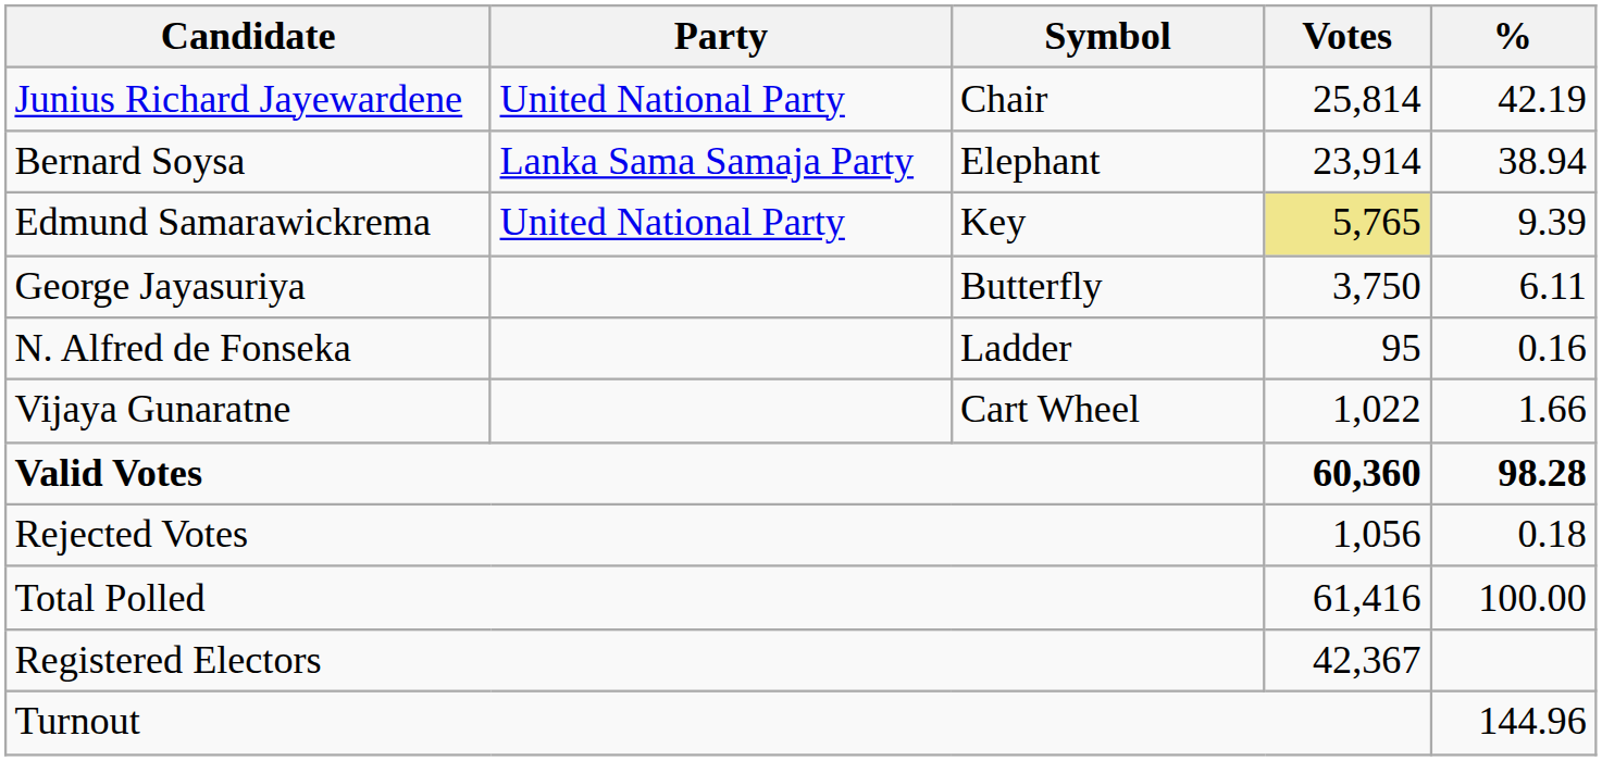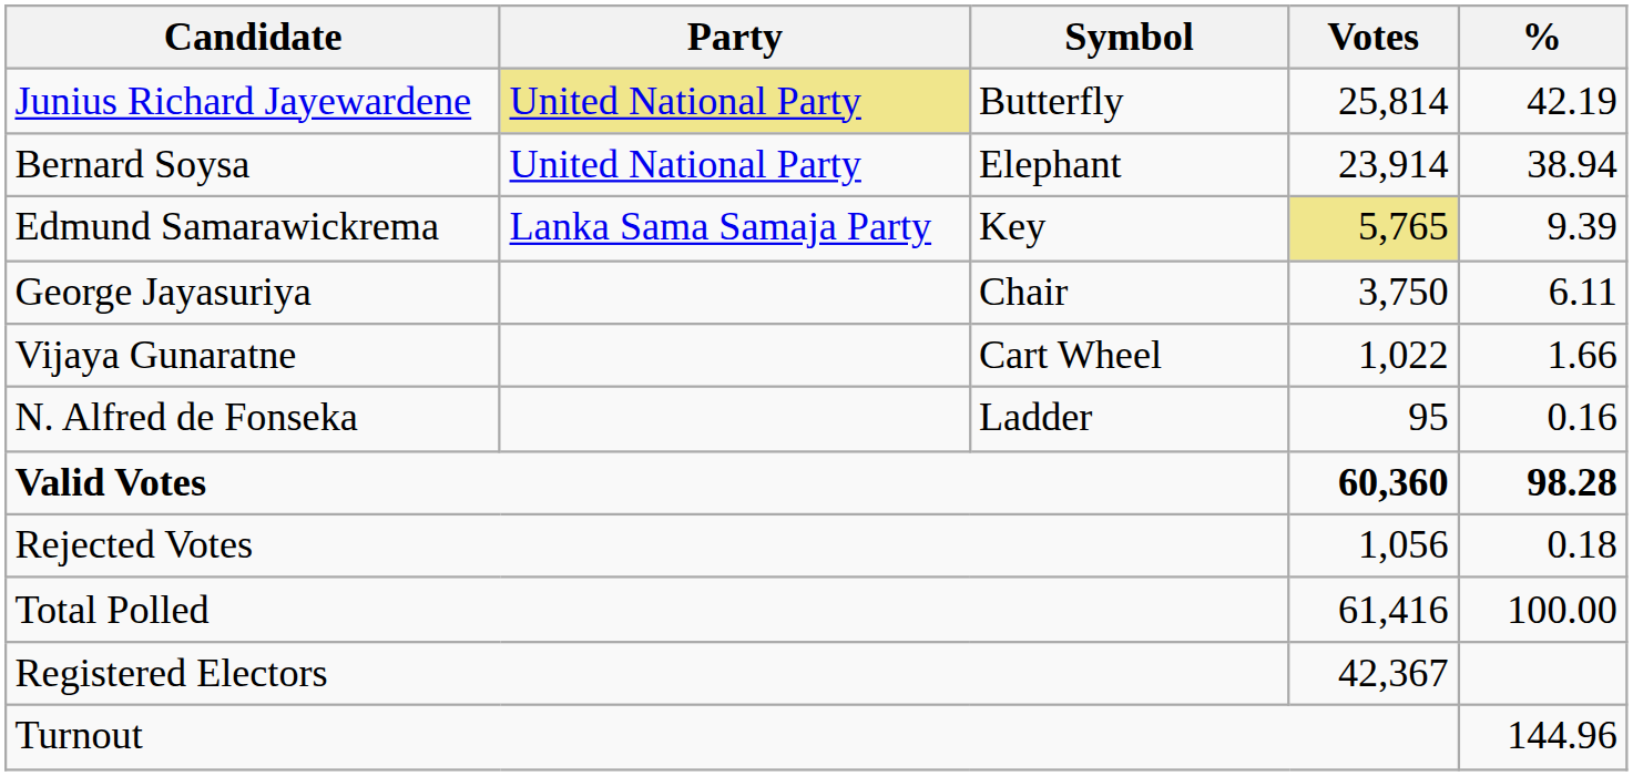Junius Richard Jayewardene | Party: no background -> khaki background
Junius Richard Jayewardene | Symbol: Chair -> Butterfly
Bernard Soysa | Party: Lanka Sama Samaja Party -> United National Party
Edmund Samarawickrema | Party: United National Party -> Lanka Sama Samaja Party
George Jayasuriya | Symbol: Butterfly -> Chair
rows swapped: Vijaya Gunaratne <-> N. Alfred de Fonseka
